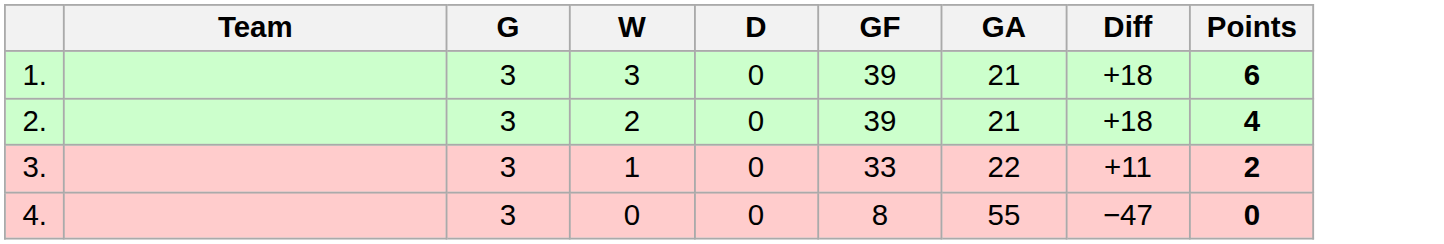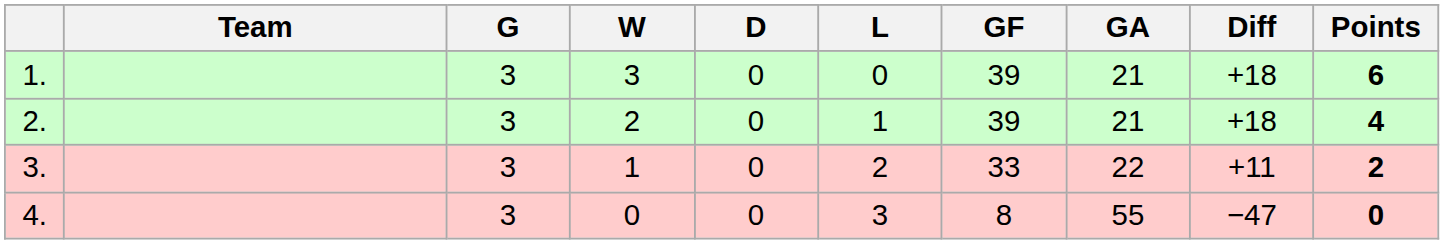+ column: L | 0 | 1 | 2 | 3
